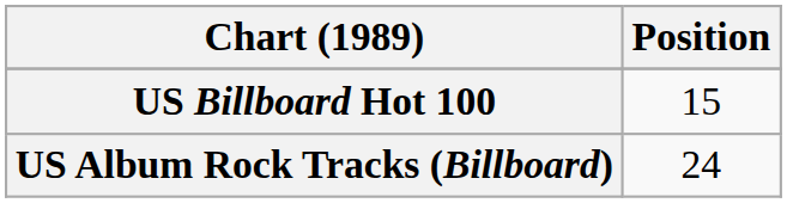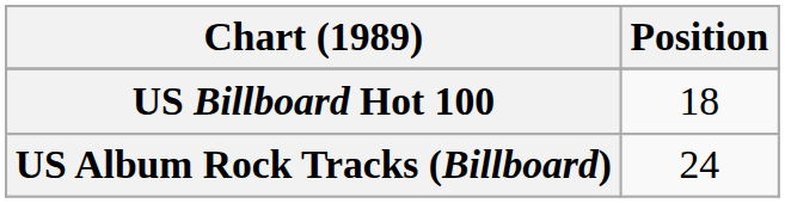US Billboard Hot 100 | Position: 15 -> 18
